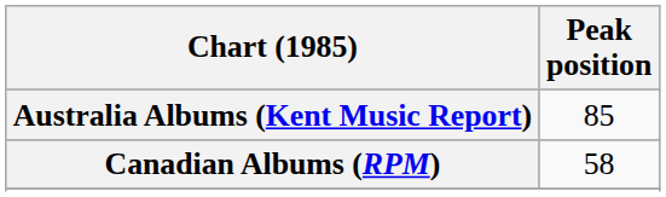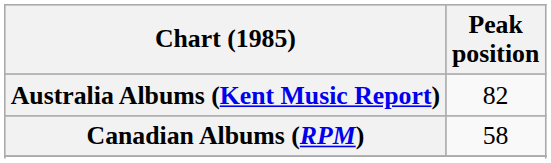Australia Albums (Kent Music Report) | Peak position: 85 -> 82
